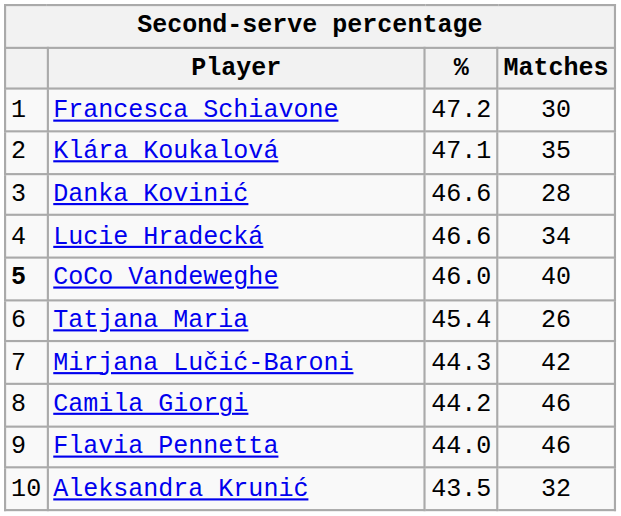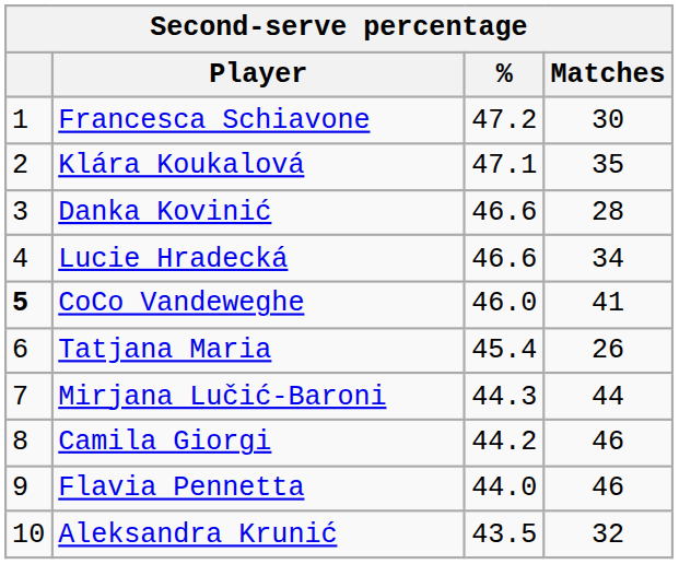CoCo Vandeweghe | Matches: 40 -> 41
Mirjana Lučić-Baroni | Matches: 42 -> 44
